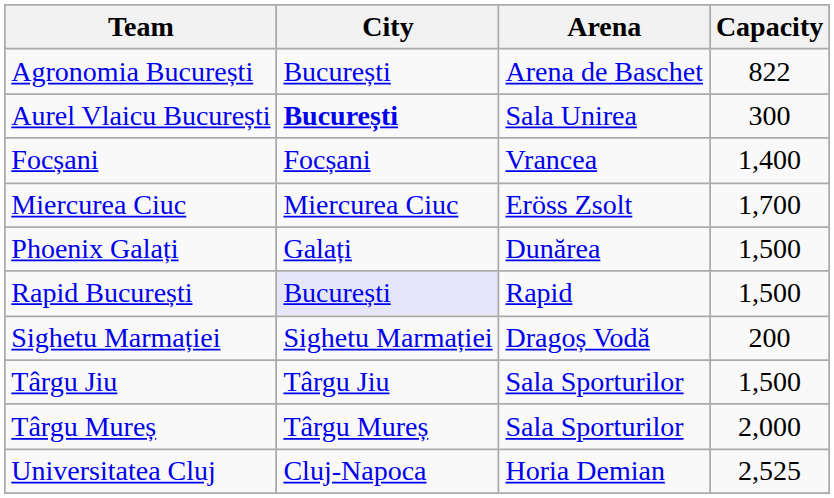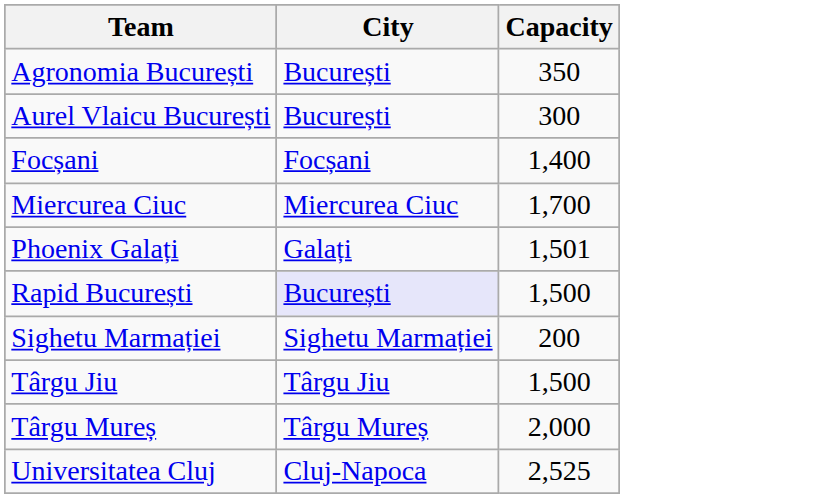- column: Arena | Arena de Baschet | Sala Unirea | Vrancea | Eröss Zsolt | Dunărea | Rapid | Dragoș Vodă | Sala Sporturilor | Sala Sporturilor | Horia Demian
Agronomia București | Capacity: 822 -> 350
Aurel Vlaicu București | City: bold -> normal
Phoenix Galați | Capacity: 1,500 -> 1,501
